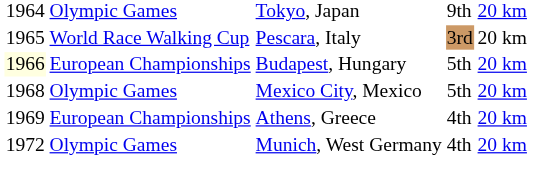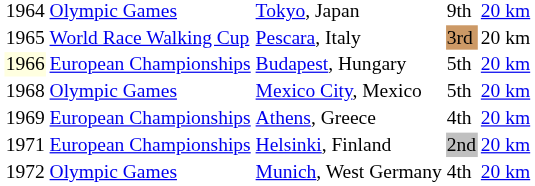+ row: 1971 | European Championships | Helsinki, Finland | 2nd | 20 km
